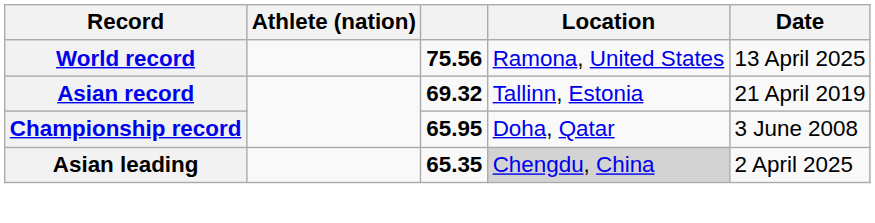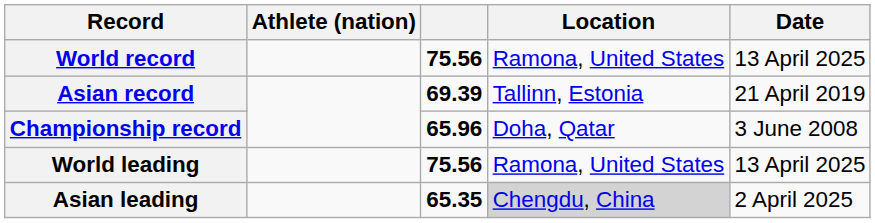Asian record | column 3: 69.32 -> 69.39
Championship record | column 3: 65.95 -> 65.96
+ row: World leading | 75.56 | Ramona, United States | 13 April 2025
